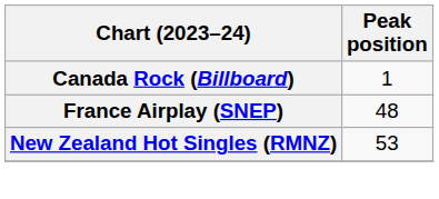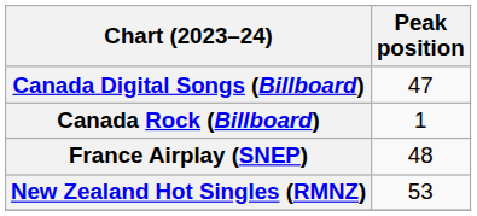+ row: Canada Digital Songs (Billboard) | 47
